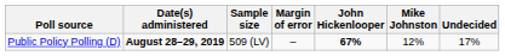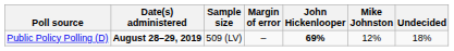Public Policy Polling (D) | John Hickenlooper: 67% -> 69%
Public Policy Polling (D) | Undecided: 17% -> 18%
